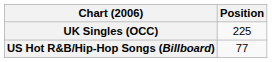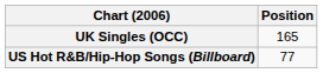UK Singles (OCC) | Position: 225 -> 165
